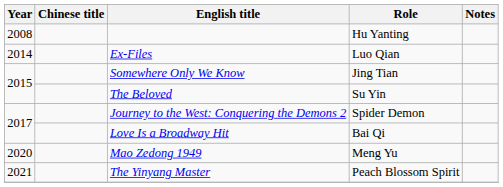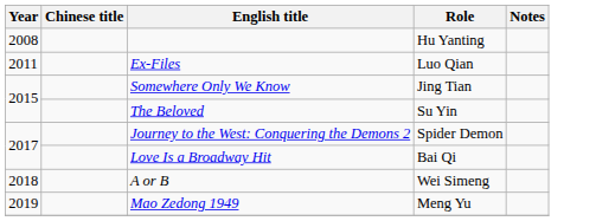Ex-Files | Year: 2014 -> 2011
+ row: 2018 | A or B | Wei Simeng
Mao Zedong 1949 | Year: 2020 -> 2019
- row: 2021 | The Yinyang Master | Peach Blossom Spirit
